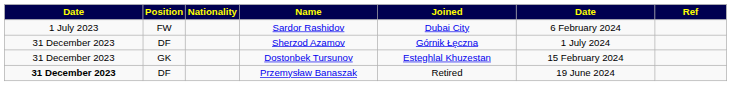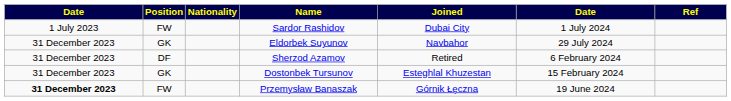Sardor Rashidov | column 6: 6 February 2024 -> 1 July 2024
+ row: 31 December 2023 | GK | Eldorbek Suyunov | Navbahor | 29 July 2024
Sherzod Azamov | Joined: Górnik Łęczna -> Retired
Sherzod Azamov | column 6: 1 July 2024 -> 6 February 2024
Przemysław Banaszak | Position: DF -> FW
Przemysław Banaszak | Joined: Retired -> Górnik Łęczna
